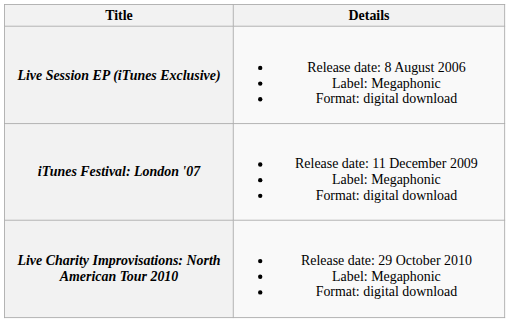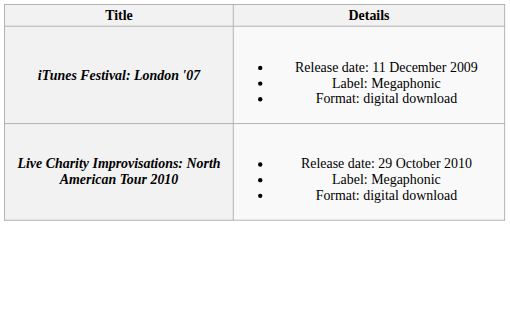- row: Live Session EP (iTunes Exclusive) | Release date: 8 August 2006 Label: Megaphonic Format: digital download
